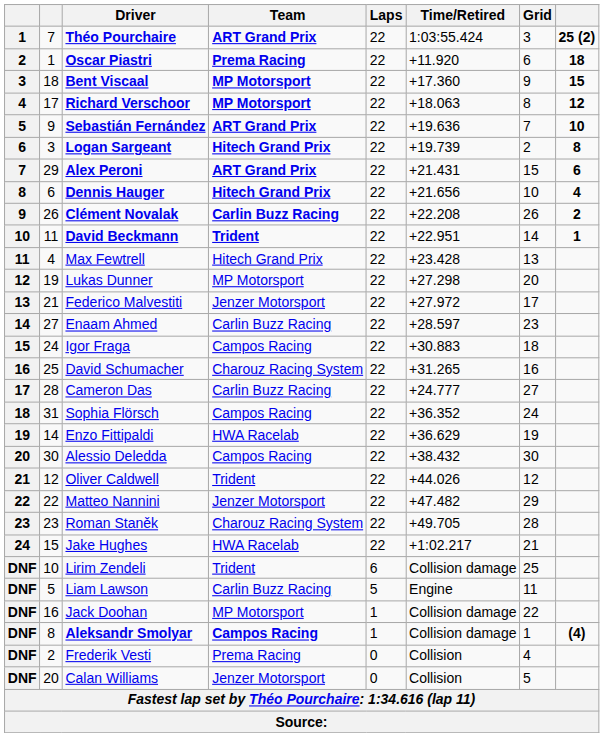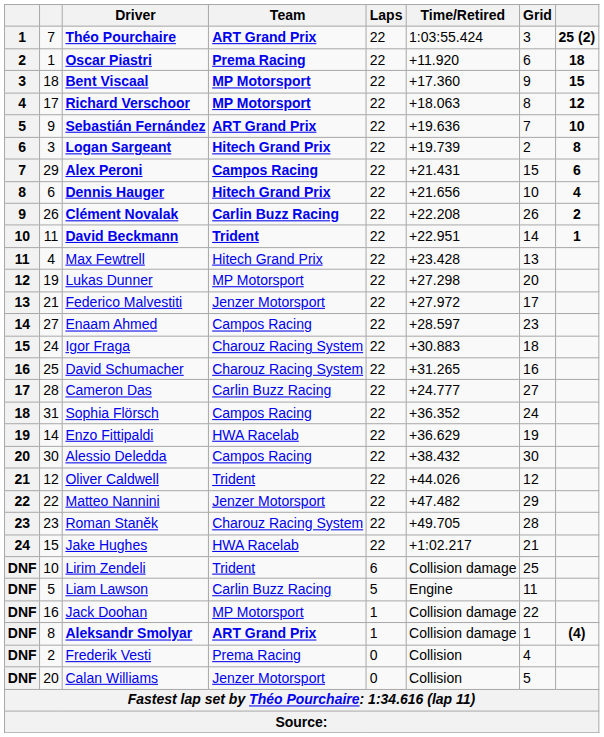Alex Peroni | Team: ART Grand Prix -> Campos Racing
Enaam Ahmed | Team: Carlin Buzz Racing -> Campos Racing
Igor Fraga | Team: Campos Racing -> Charouz Racing System
Aleksandr Smolyar | Team: Campos Racing -> ART Grand Prix
